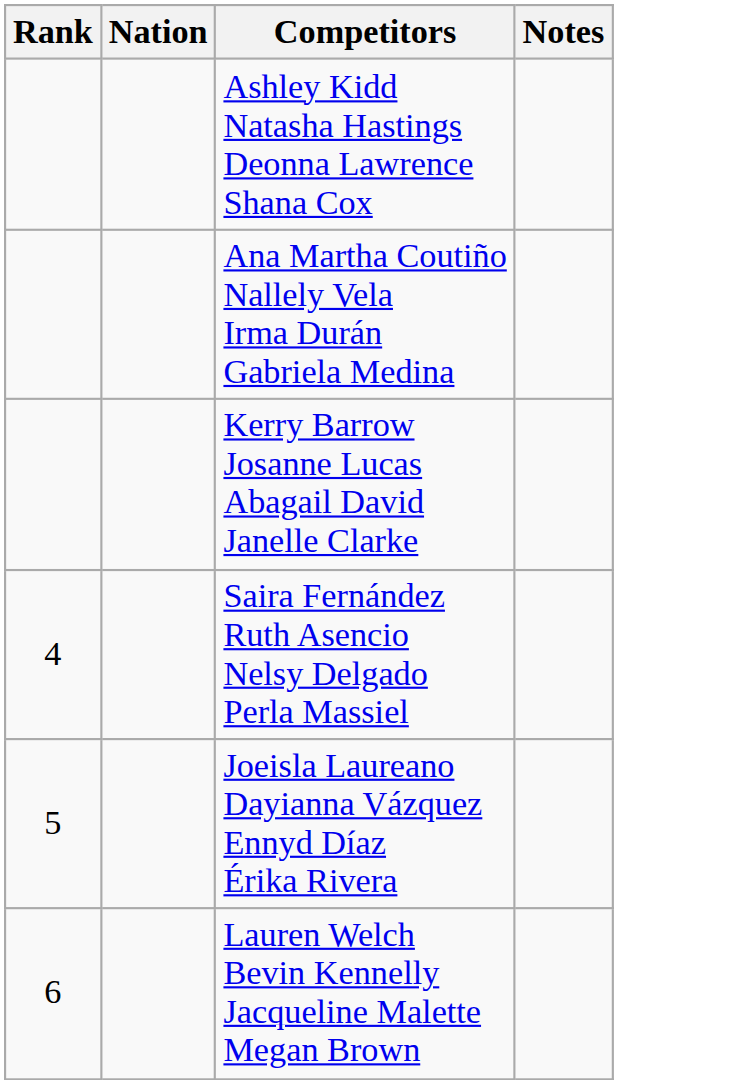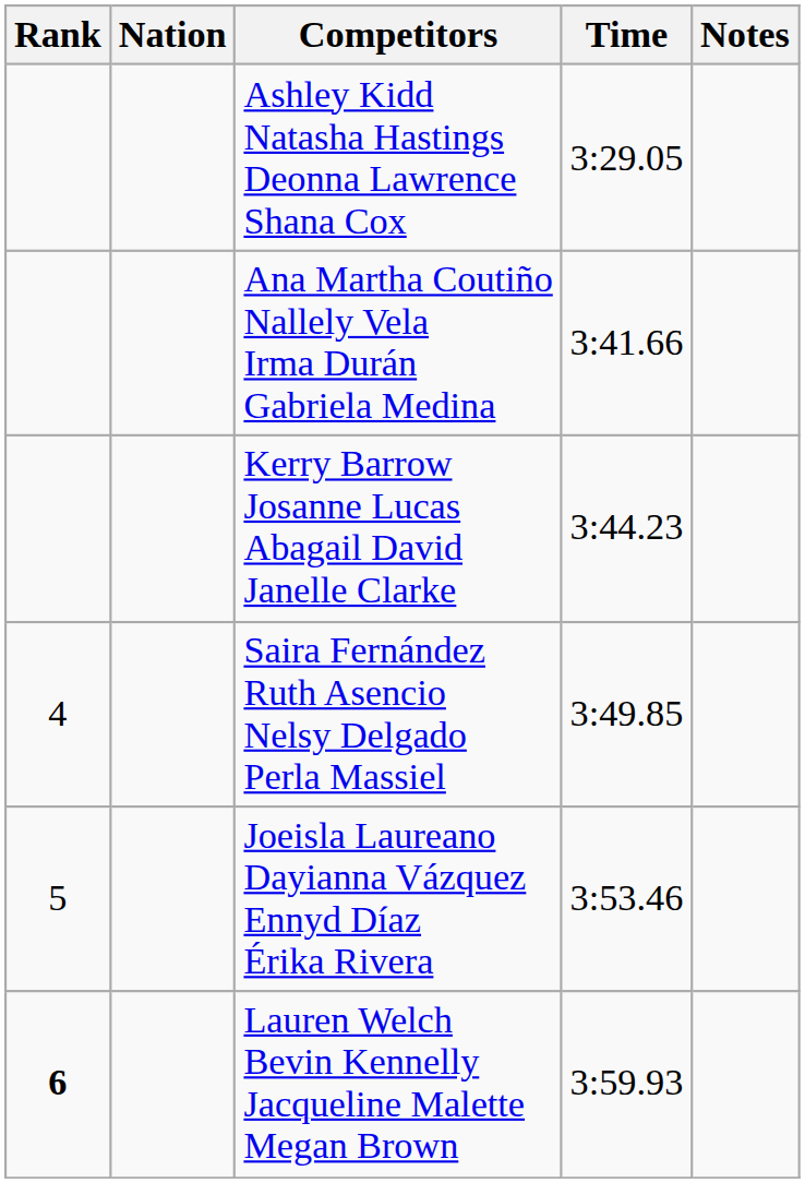+ column: Time | 3:29.05 | 3:41.66 | 3:44.23 | 3:49.85 | 3:53.46 | 3:59.93
Lauren Welch Bevin Kennelly Jacqueline Malette Megan Brown | Rank: normal -> bold
